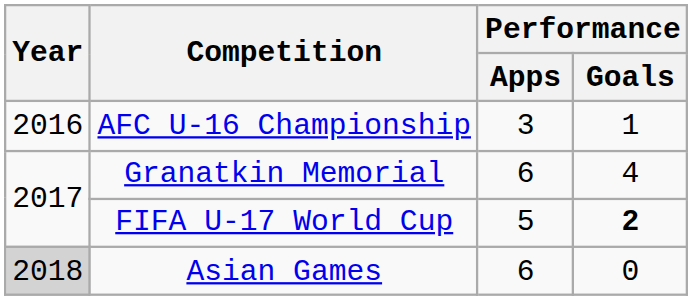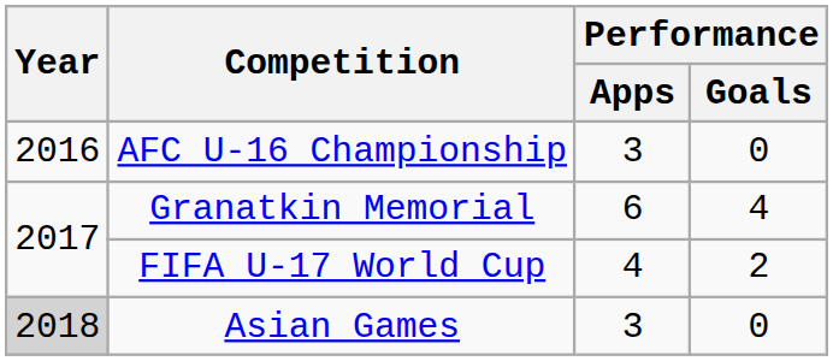AFC U-16 Championship | Performance / Goals: 1 -> 0
FIFA U-17 World Cup | Performance / Apps: 5 -> 4
FIFA U-17 World Cup | Performance / Goals: bold -> normal
Asian Games | Performance / Apps: 6 -> 3
